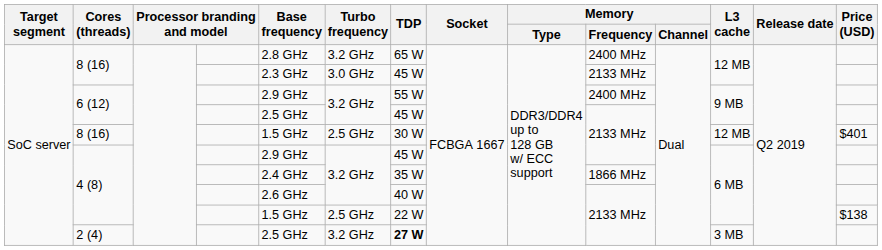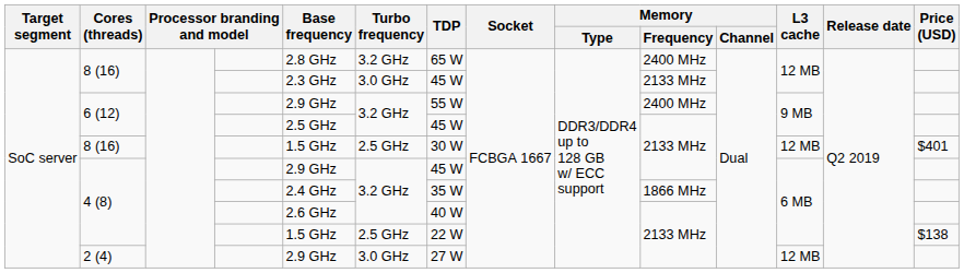2 (4) | Base frequency: 2.5 GHz -> 2.9 GHz
2 (4) | Turbo frequency: 3.2 GHz -> 3.0 GHz
2 (4) | TDP: bold -> normal
2 (4) | L3 cache: 3 MB -> 12 MB
